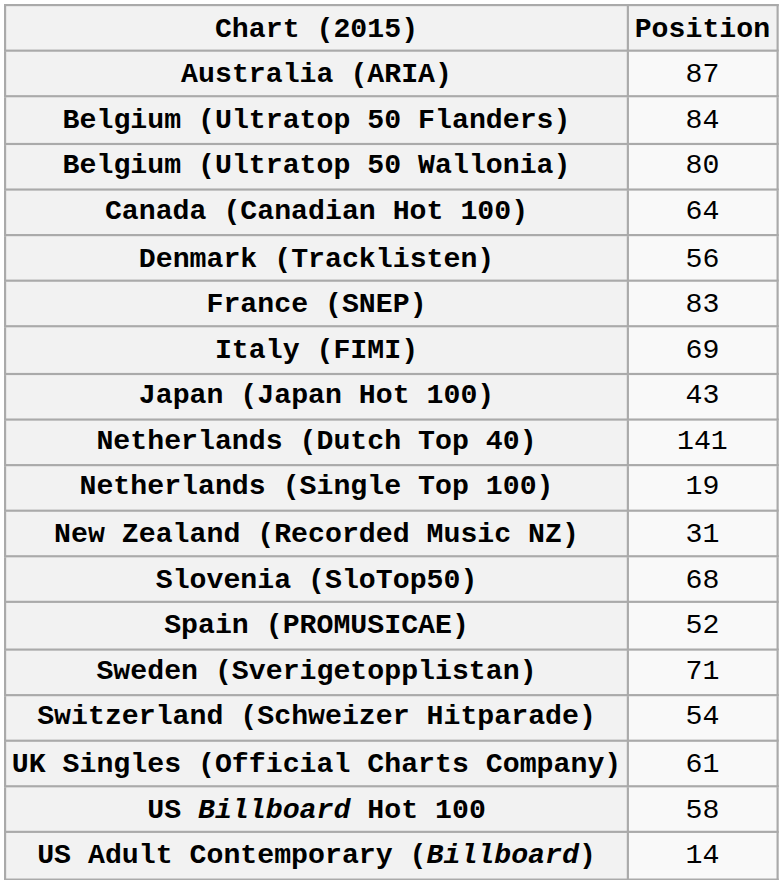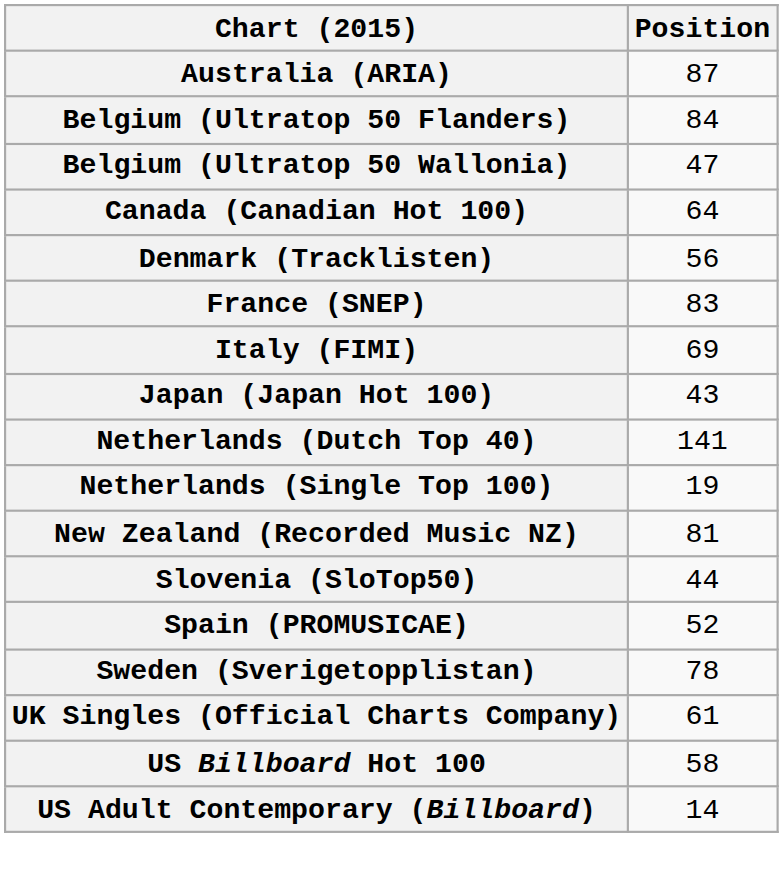Belgium (Ultratop 50 Wallonia) | Position: 80 -> 47
New Zealand (Recorded Music NZ) | Position: 31 -> 81
Slovenia (SloTop50) | Position: 68 -> 44
Sweden (Sverigetopplistan) | Position: 71 -> 78
- row: Switzerland (Schweizer Hitparade) | 54
